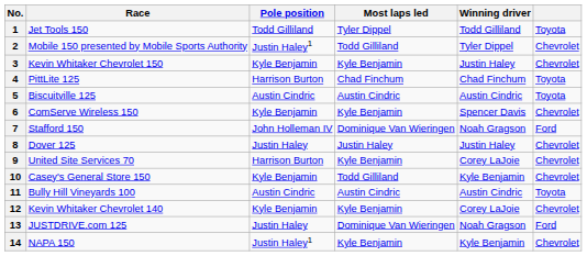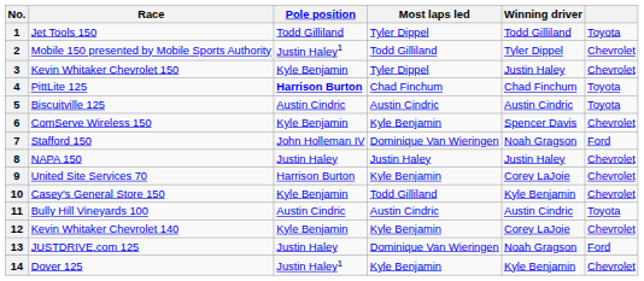3 | Most laps led: Kyle Benjamin -> Tyler Dippel
4 | Pole position: normal -> bold
8 | Race: Dover 125 -> NAPA 150
14 | Race: NAPA 150 -> Dover 125
